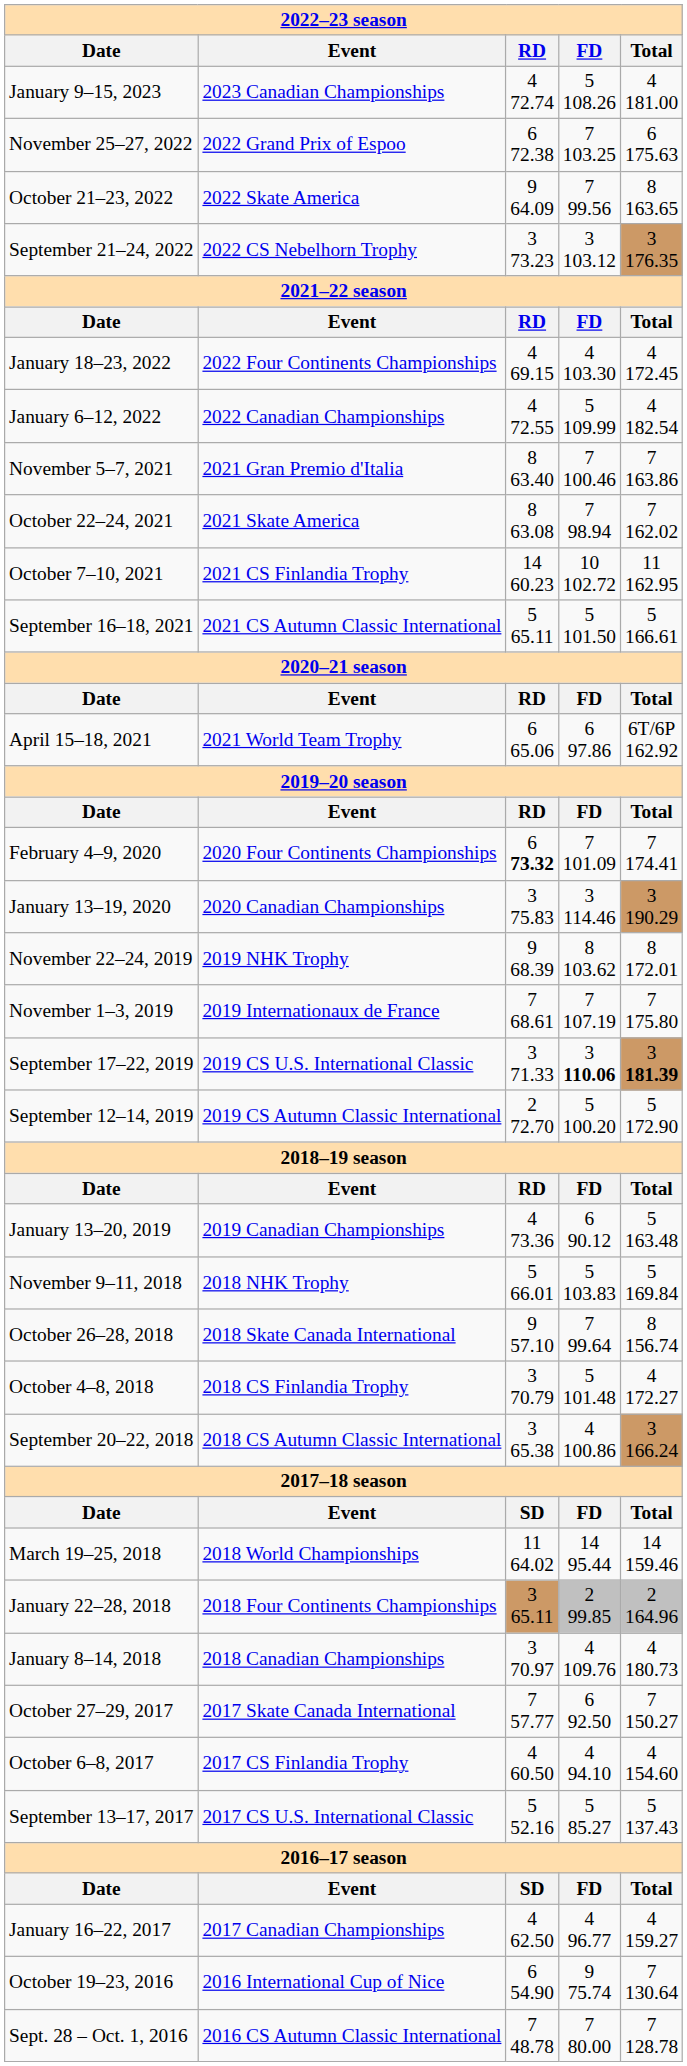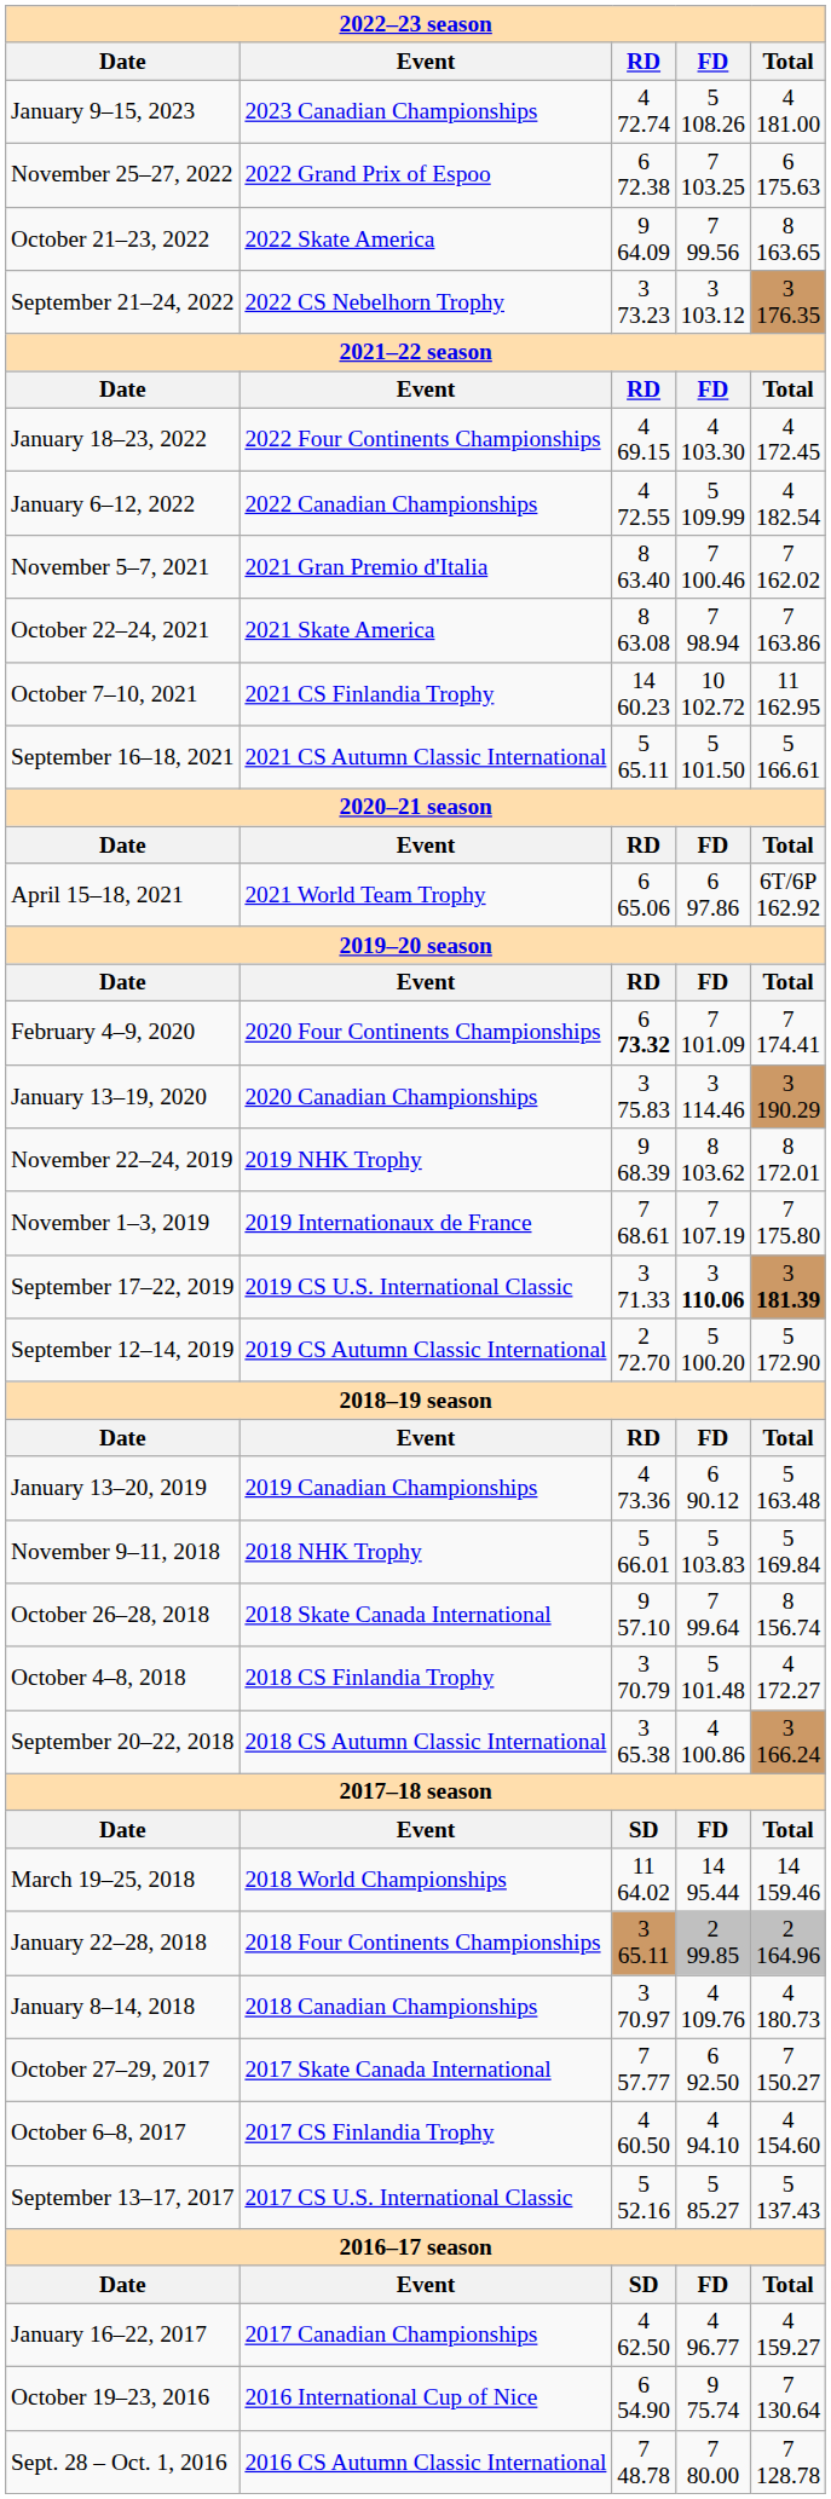November 5–7, 2021 | column 5: 7 163.86 -> 7 162.02
October 22–24, 2021 | column 5: 7 162.02 -> 7 163.86
